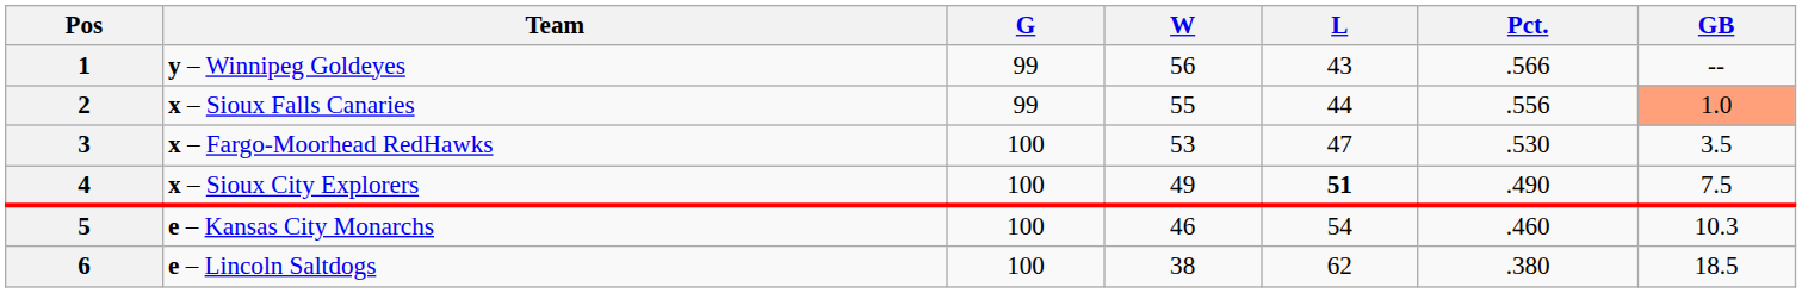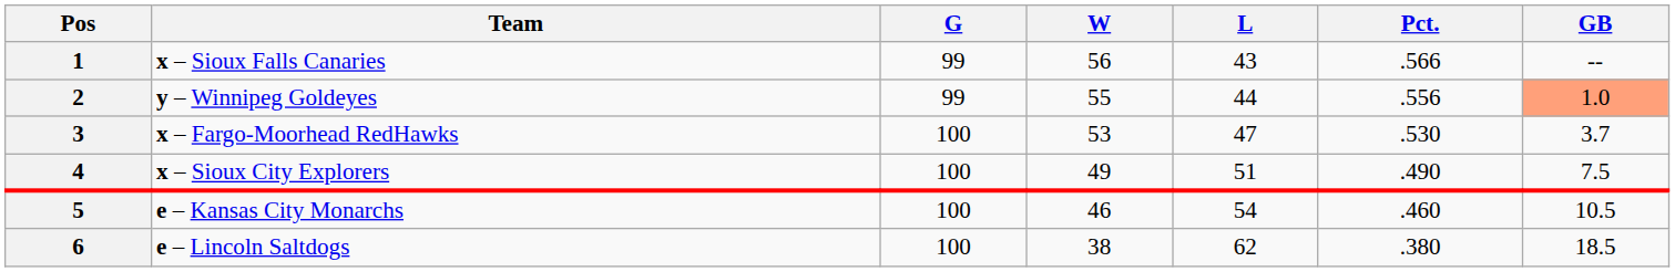1 | Team: y – Winnipeg Goldeyes -> x – Sioux Falls Canaries
2 | Team: x – Sioux Falls Canaries -> y – Winnipeg Goldeyes
3 | GB: 3.5 -> 3.7
4 | L: bold -> normal
5 | GB: 10.3 -> 10.5
